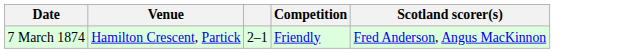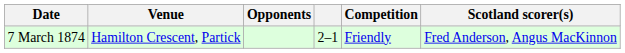+ column: Opponents
